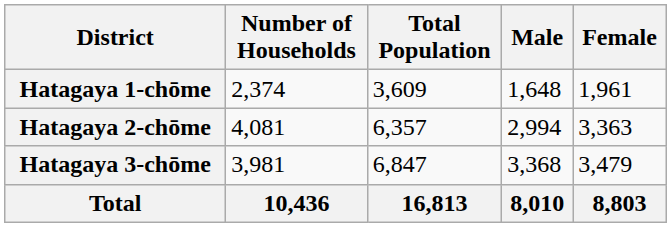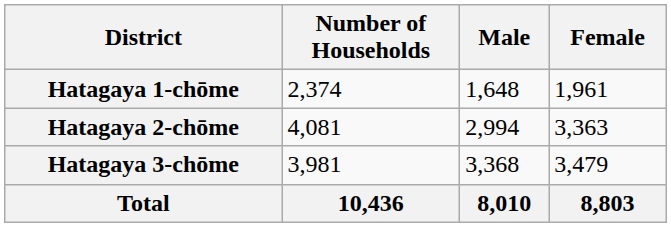- column: Total Population | 3,609 | 6,357 | 6,847 | 16,813
